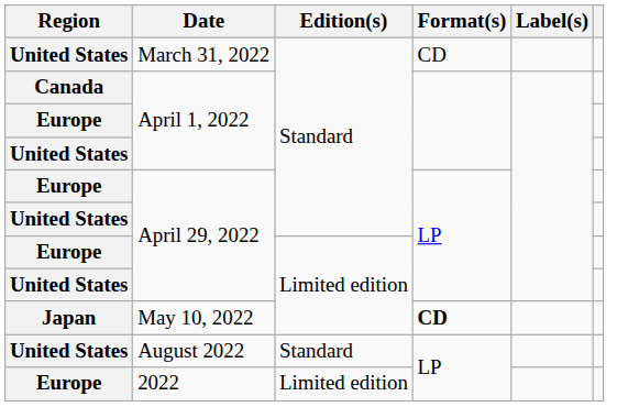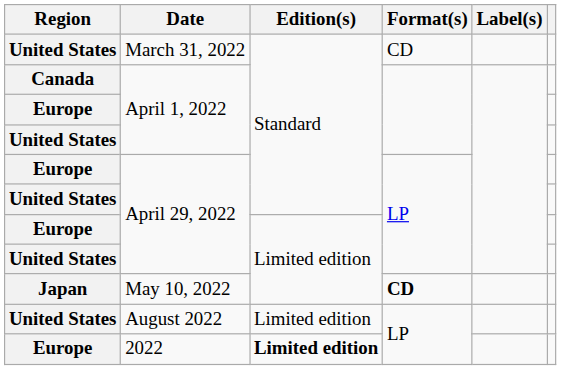August 2022 | Edition(s): Standard -> Limited edition
2022 | Edition(s): normal -> bold
